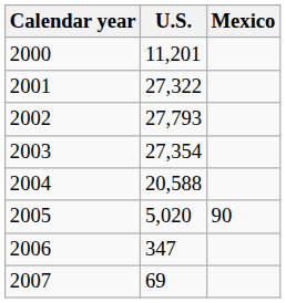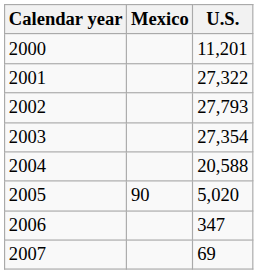columns swapped: U.S. <-> Mexico
